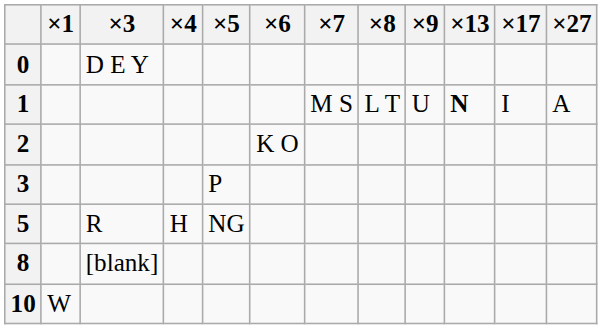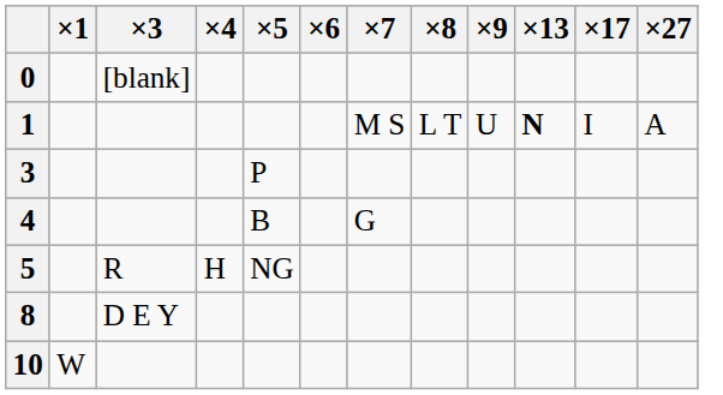0 | ×3: D E Y -> [blank]
- row: 2 | K O
+ row: 4 | B | G
8 | ×3: [blank] -> D E Y
